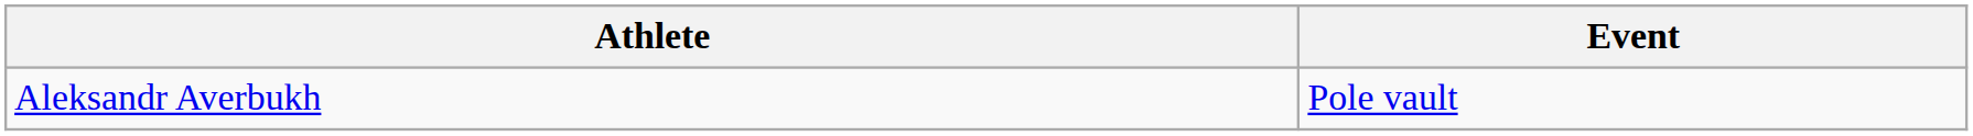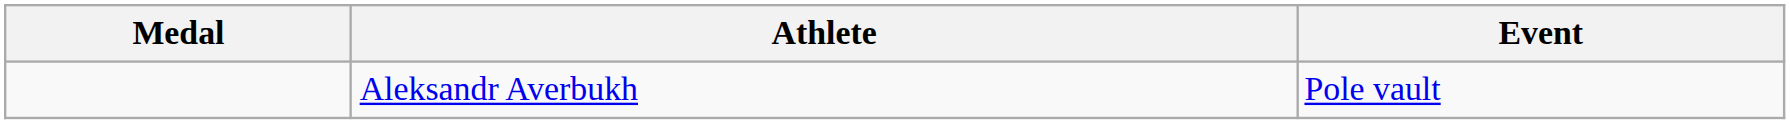+ column: Medal
